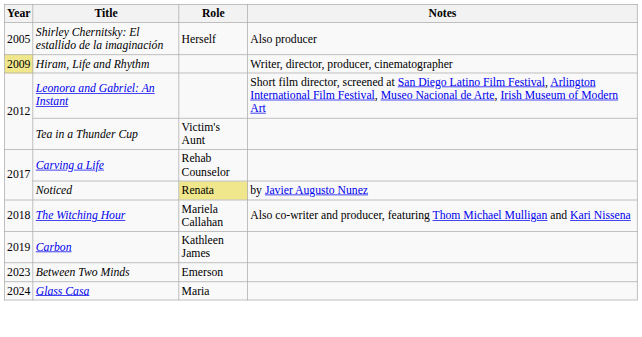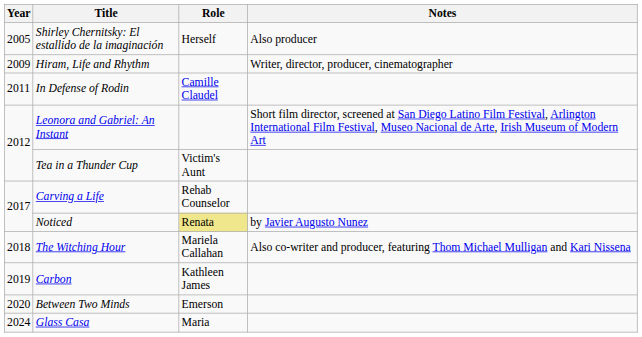Hiram, Life and Rhythm | Year: khaki background -> no background
+ row: 2011 | In Defense of Rodin | Camille Claudel
Between Two Minds | Year: 2023 -> 2020
